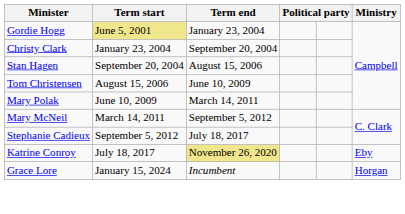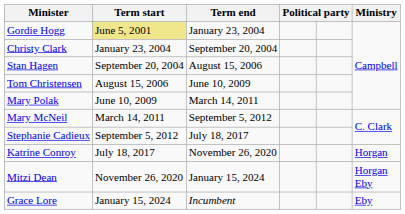Katrine Conroy | Term end: khaki background -> no background
Katrine Conroy | Ministry: Eby -> Horgan
+ row: Mitzi Dean | November 26, 2020 | January 15, 2024 | Horgan Eby
Grace Lore | Ministry: Horgan -> Eby
